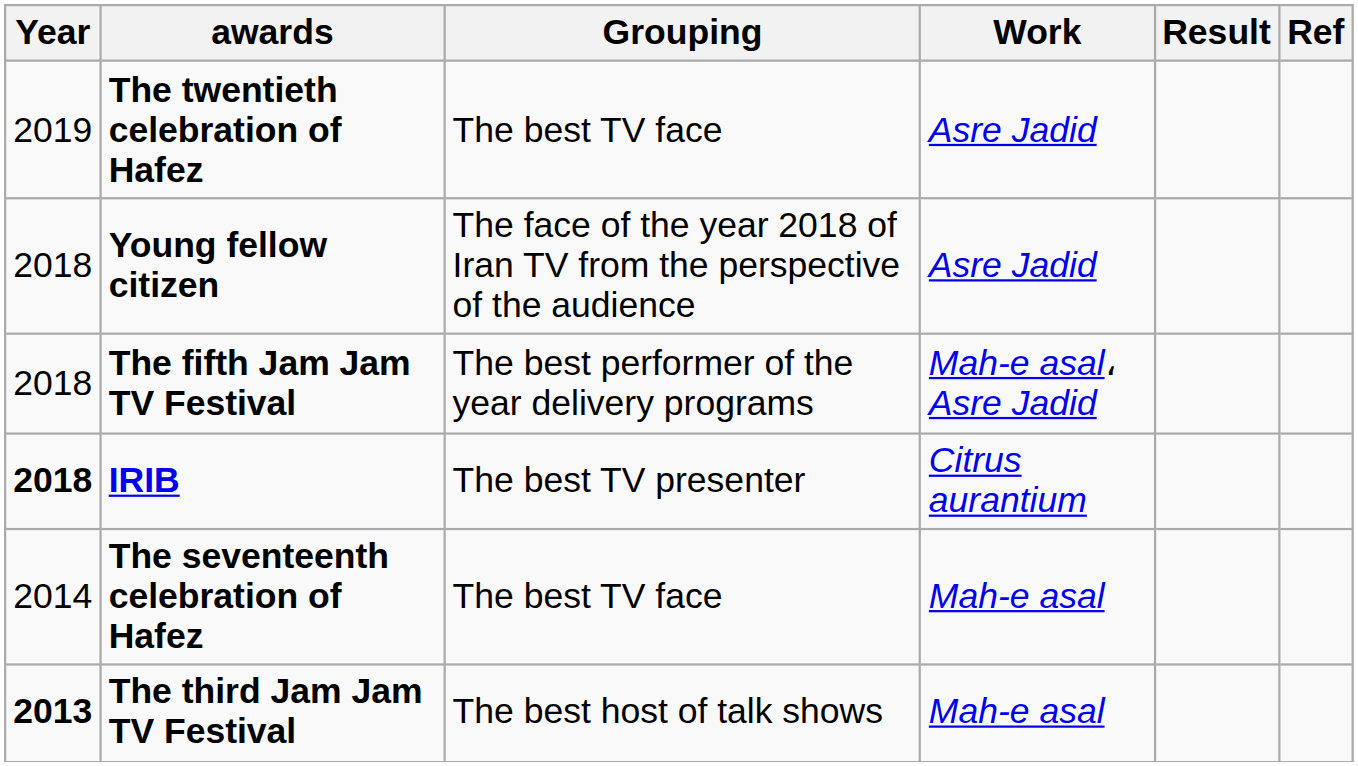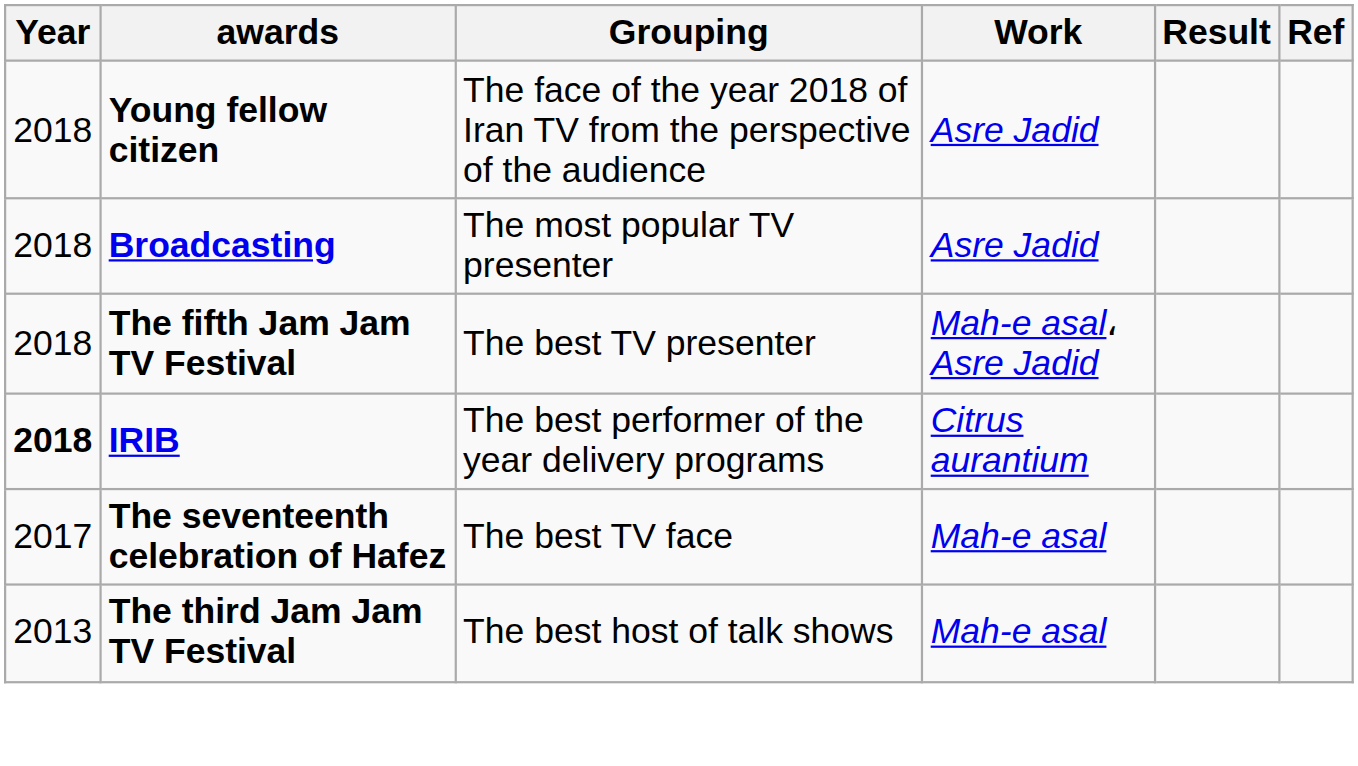- row: 2019 | The twentieth celebration of Hafez | The best TV face | Asre Jadid
+ row: 2018 | Broadcasting | The most popular TV presenter | Asre Jadid
The fifth Jam Jam TV Festival | Grouping: The best performer of the year delivery programs -> The best TV presenter
IRIB | Grouping: The best TV presenter -> The best performer of the year delivery programs
The seventeenth celebration of Hafez | Year: 2014 -> 2017
The third Jam Jam TV Festival | Year: bold -> normal
